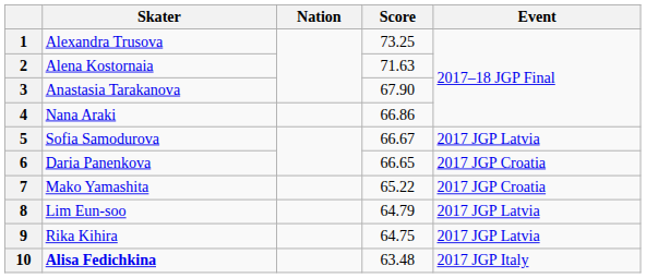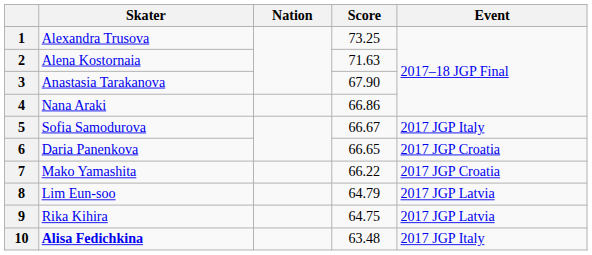5 | Event: 2017 JGP Latvia -> 2017 JGP Italy
7 | Score: 65.22 -> 66.22
